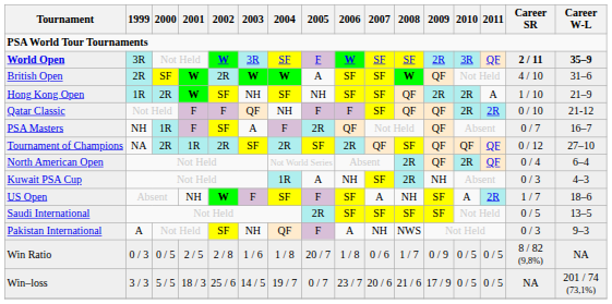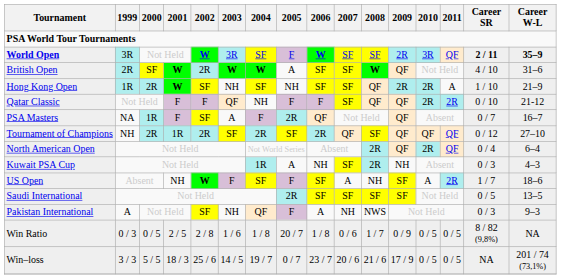PSA Masters | 1999: NH -> NA
Tournament of Champions | 1999: NA -> NH
